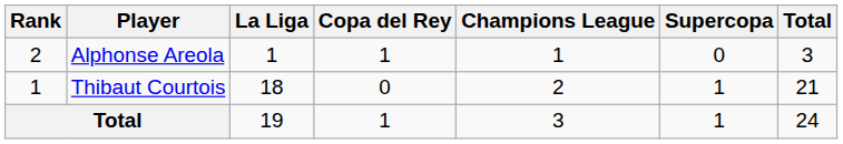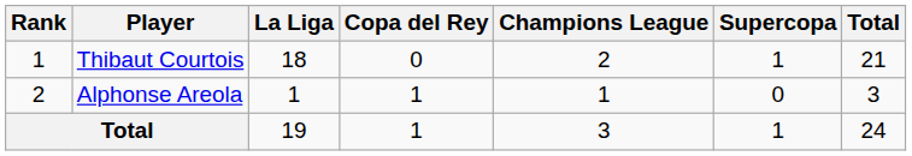rows swapped: Thibaut Courtois <-> Alphonse Areola
